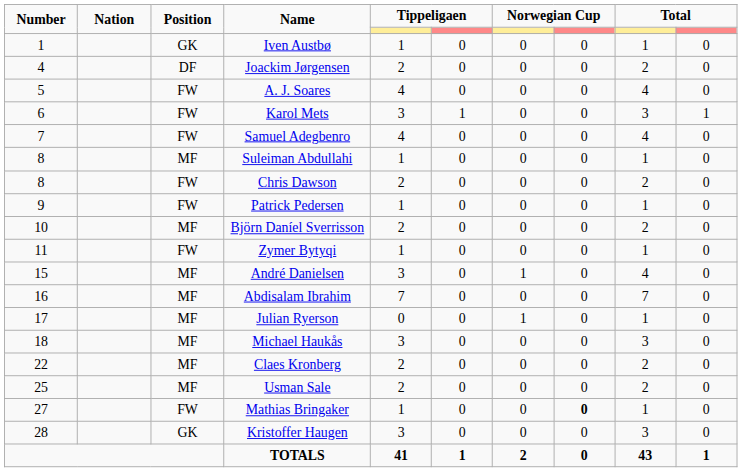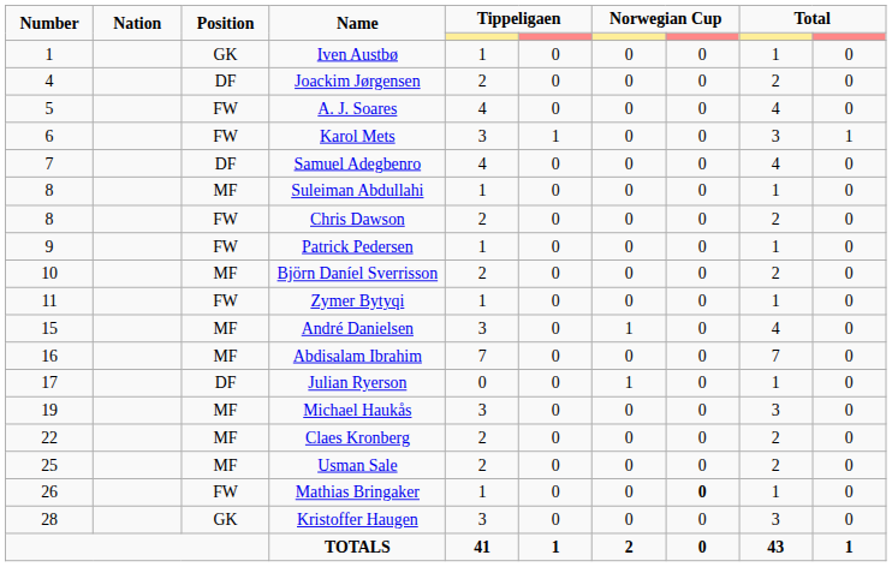Samuel Adegbenro | Position: FW -> DF
Julian Ryerson | Position: MF -> DF
Michael Haukås | Number: 18 -> 19
Mathias Bringaker | Number: 27 -> 26
